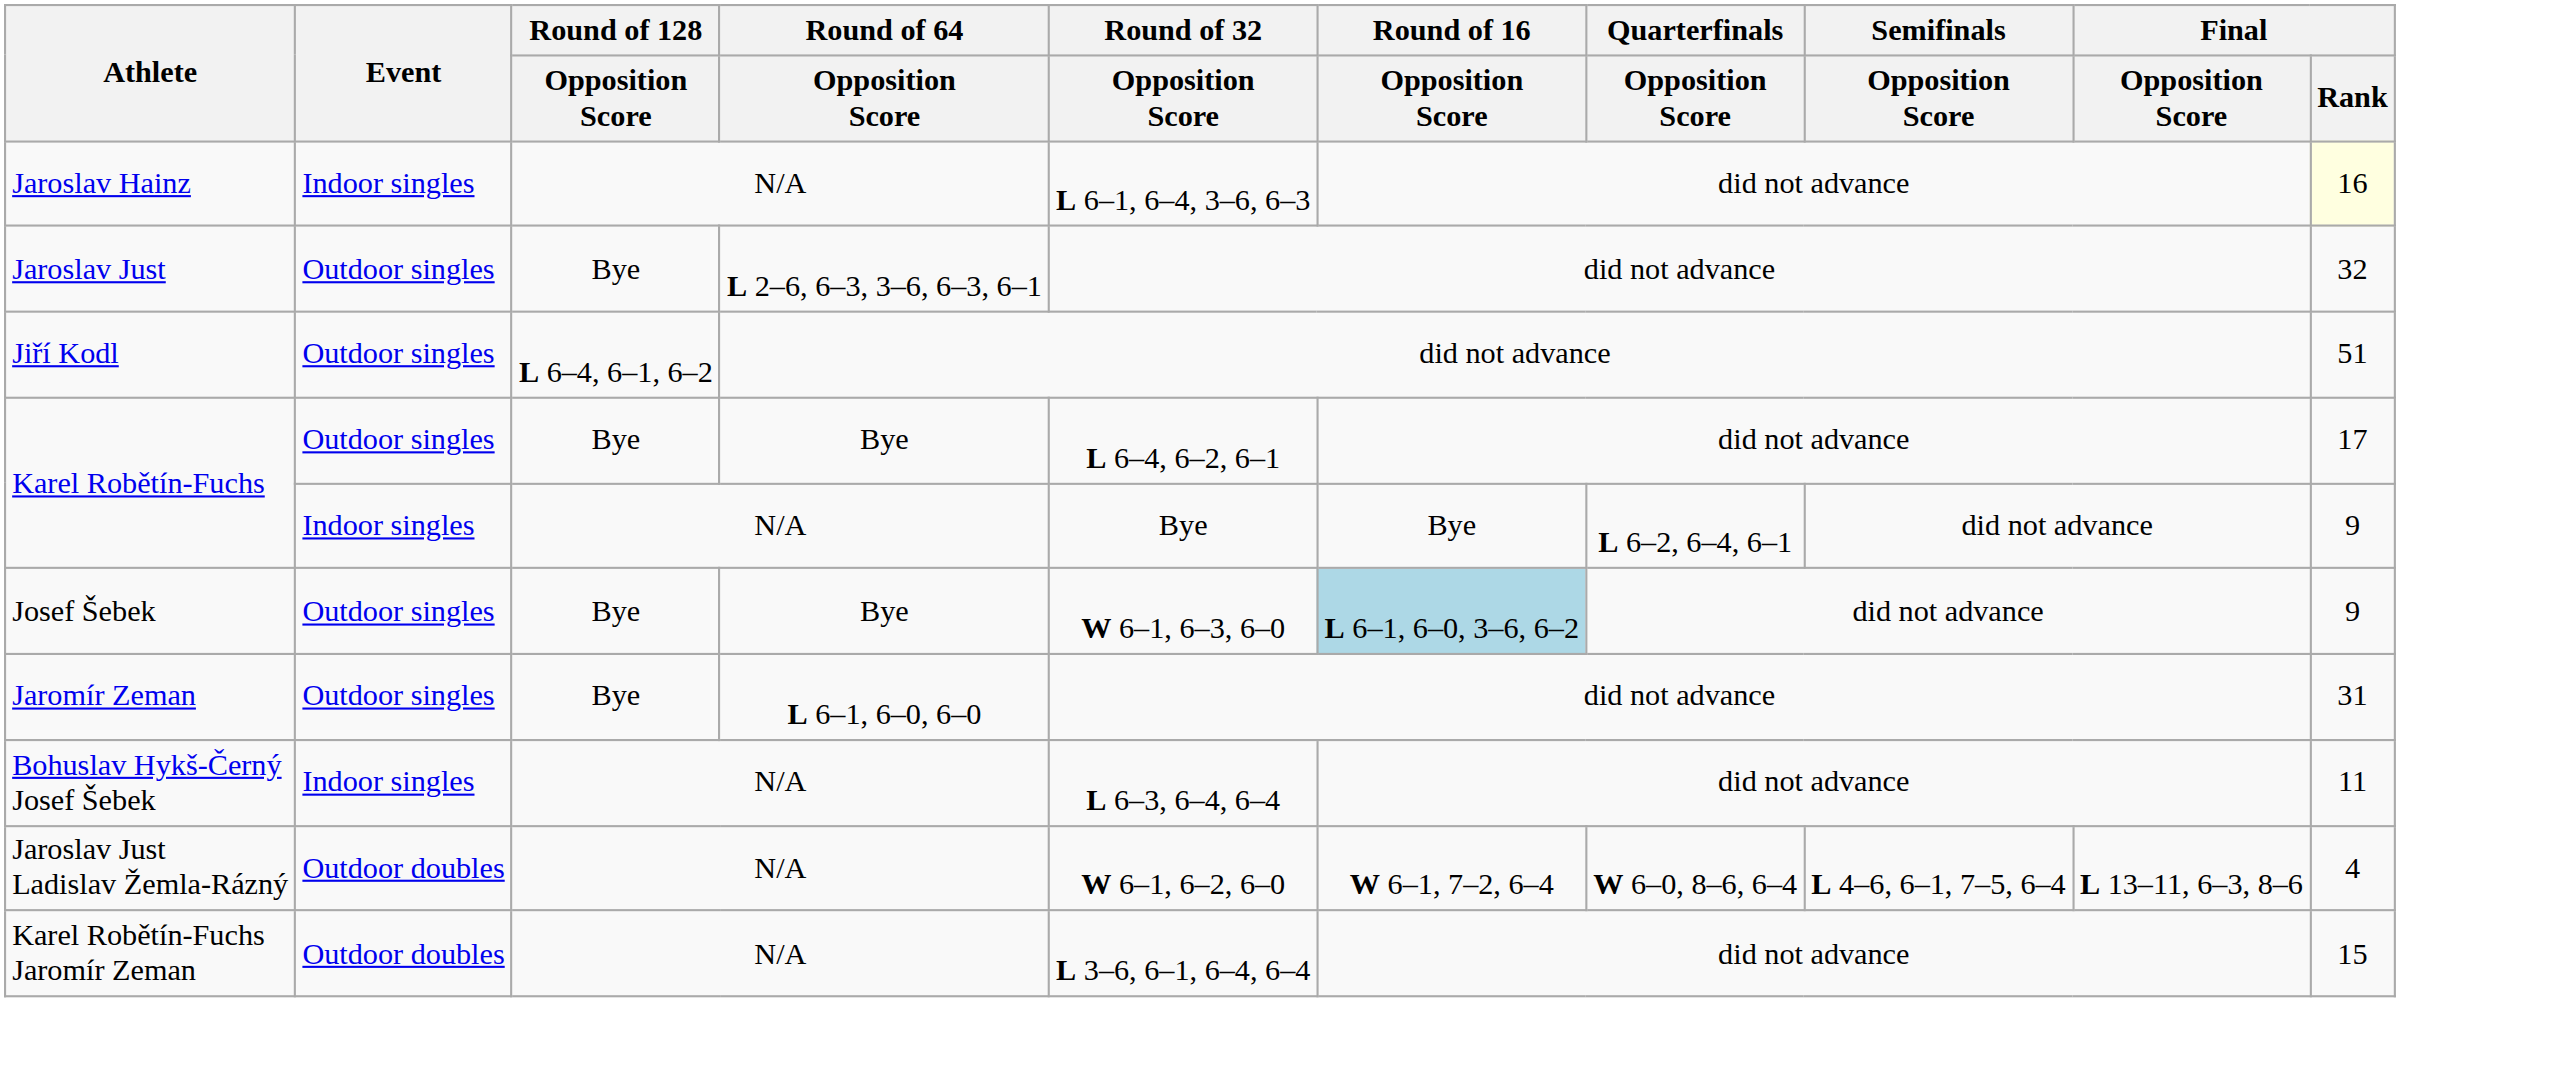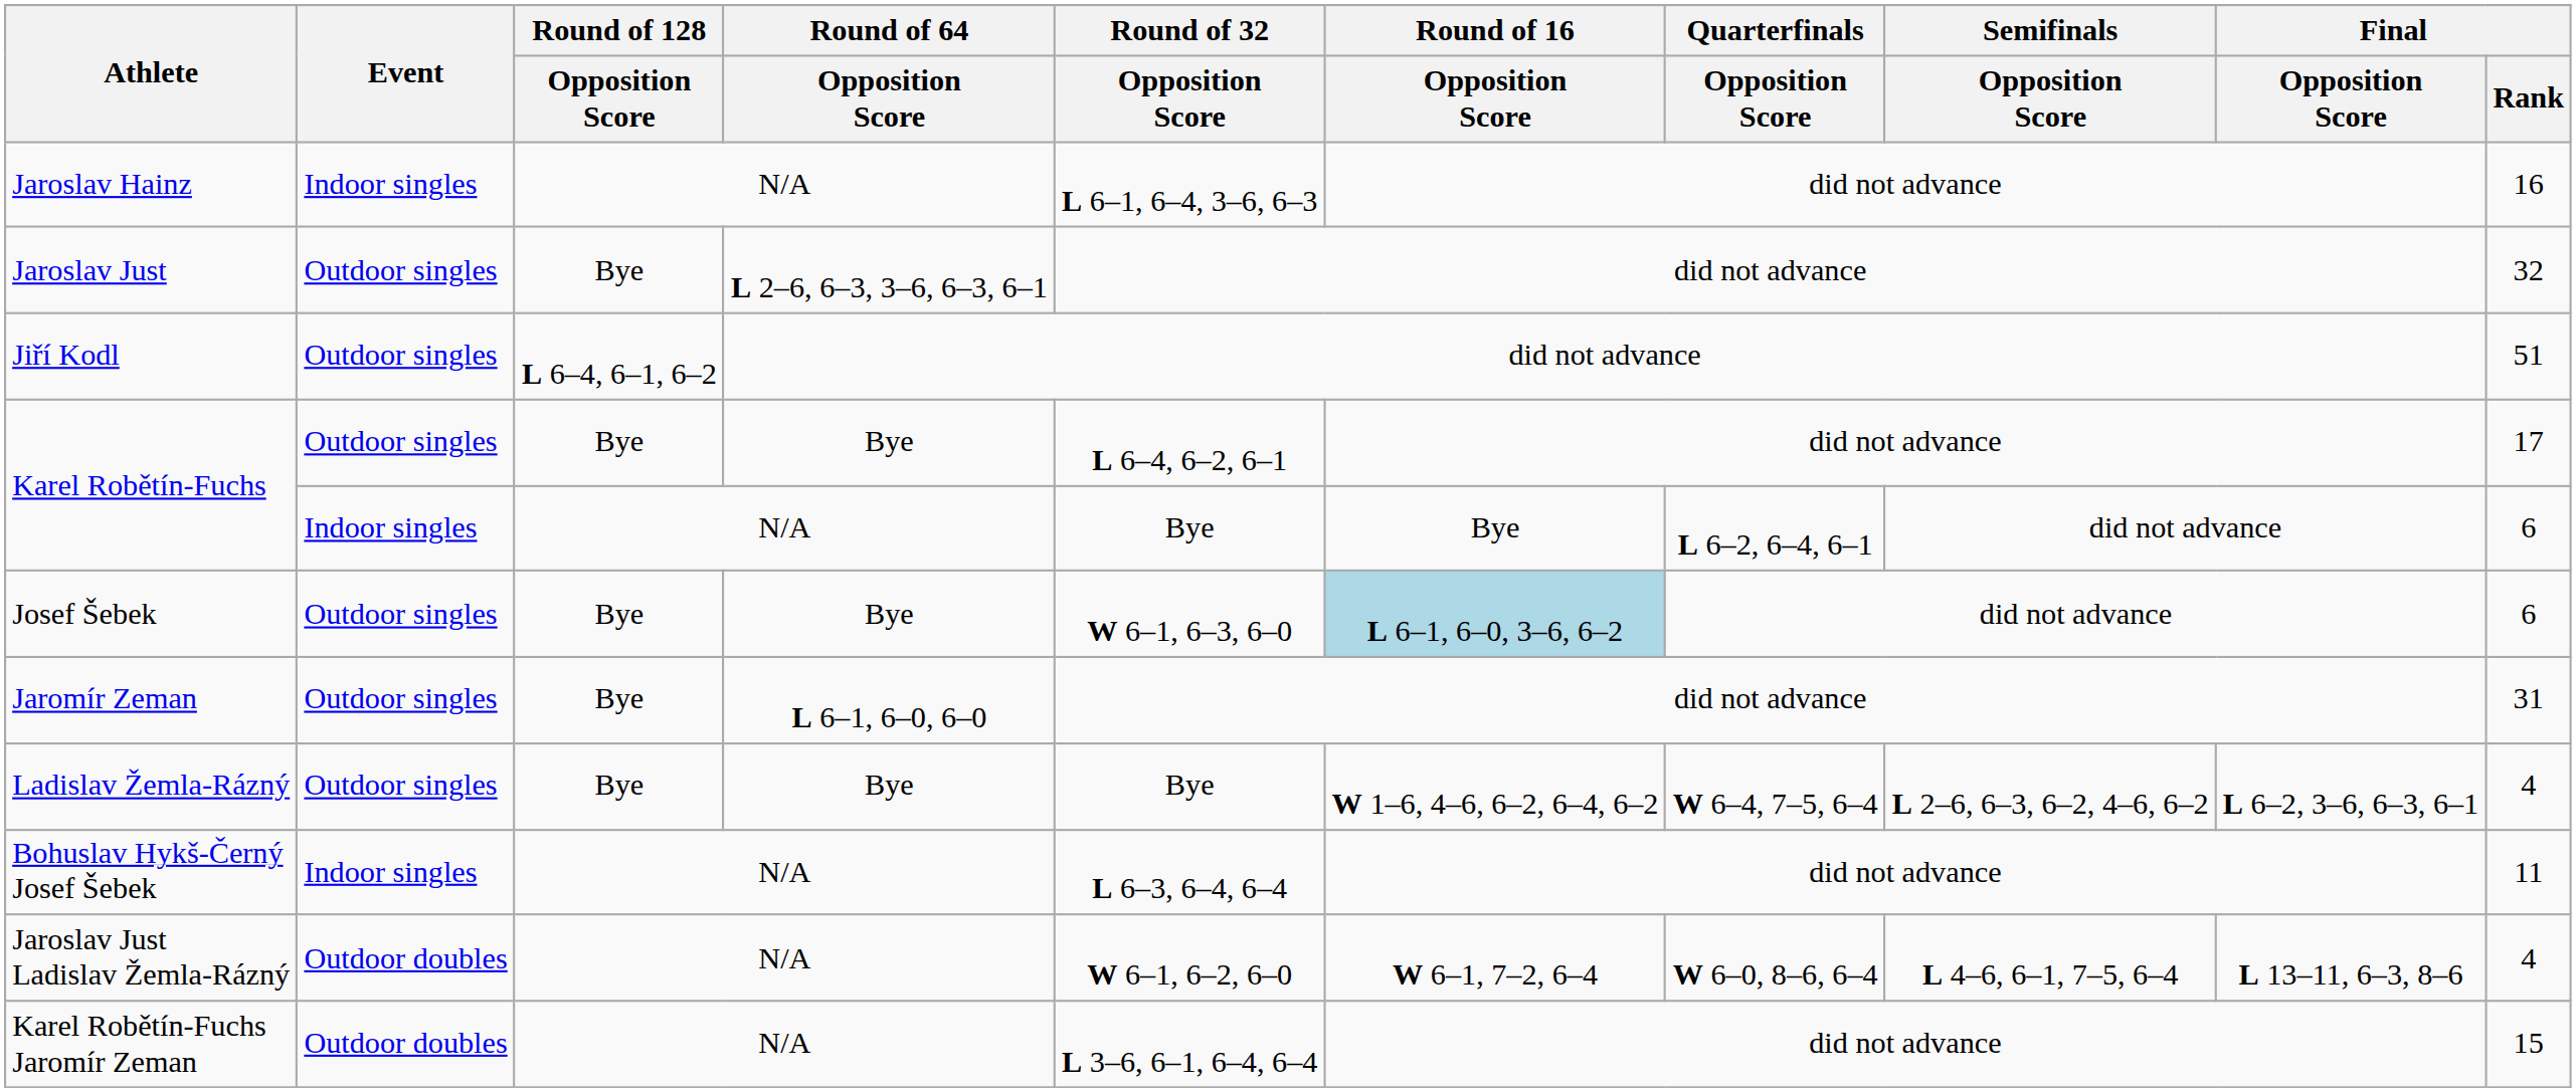Jaroslav Hainz | Final / Rank: lightyellow background -> no background
Karel Robětín-Fuchs / N/A | Final / Rank: 9 -> 6
Josef Šebek | Final / Rank: 9 -> 6
+ row: Ladislav Žemla-Rázný | Outdoor singles | Bye | Bye | Bye | W 1–6, 4–6, 6–2, 6–4, 6–2 | W 6–4, 7–5, 6–4 | L 2–6, 6–3, 6–2, 4–6, 6–2 | L 6–2, 3–6, 6–3, 6–1 | 4
